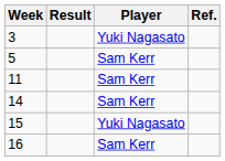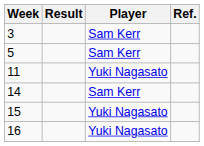3 | Player: Yuki Nagasato -> Sam Kerr
11 | Player: Sam Kerr -> Yuki Nagasato
16 | Player: Sam Kerr -> Yuki Nagasato
